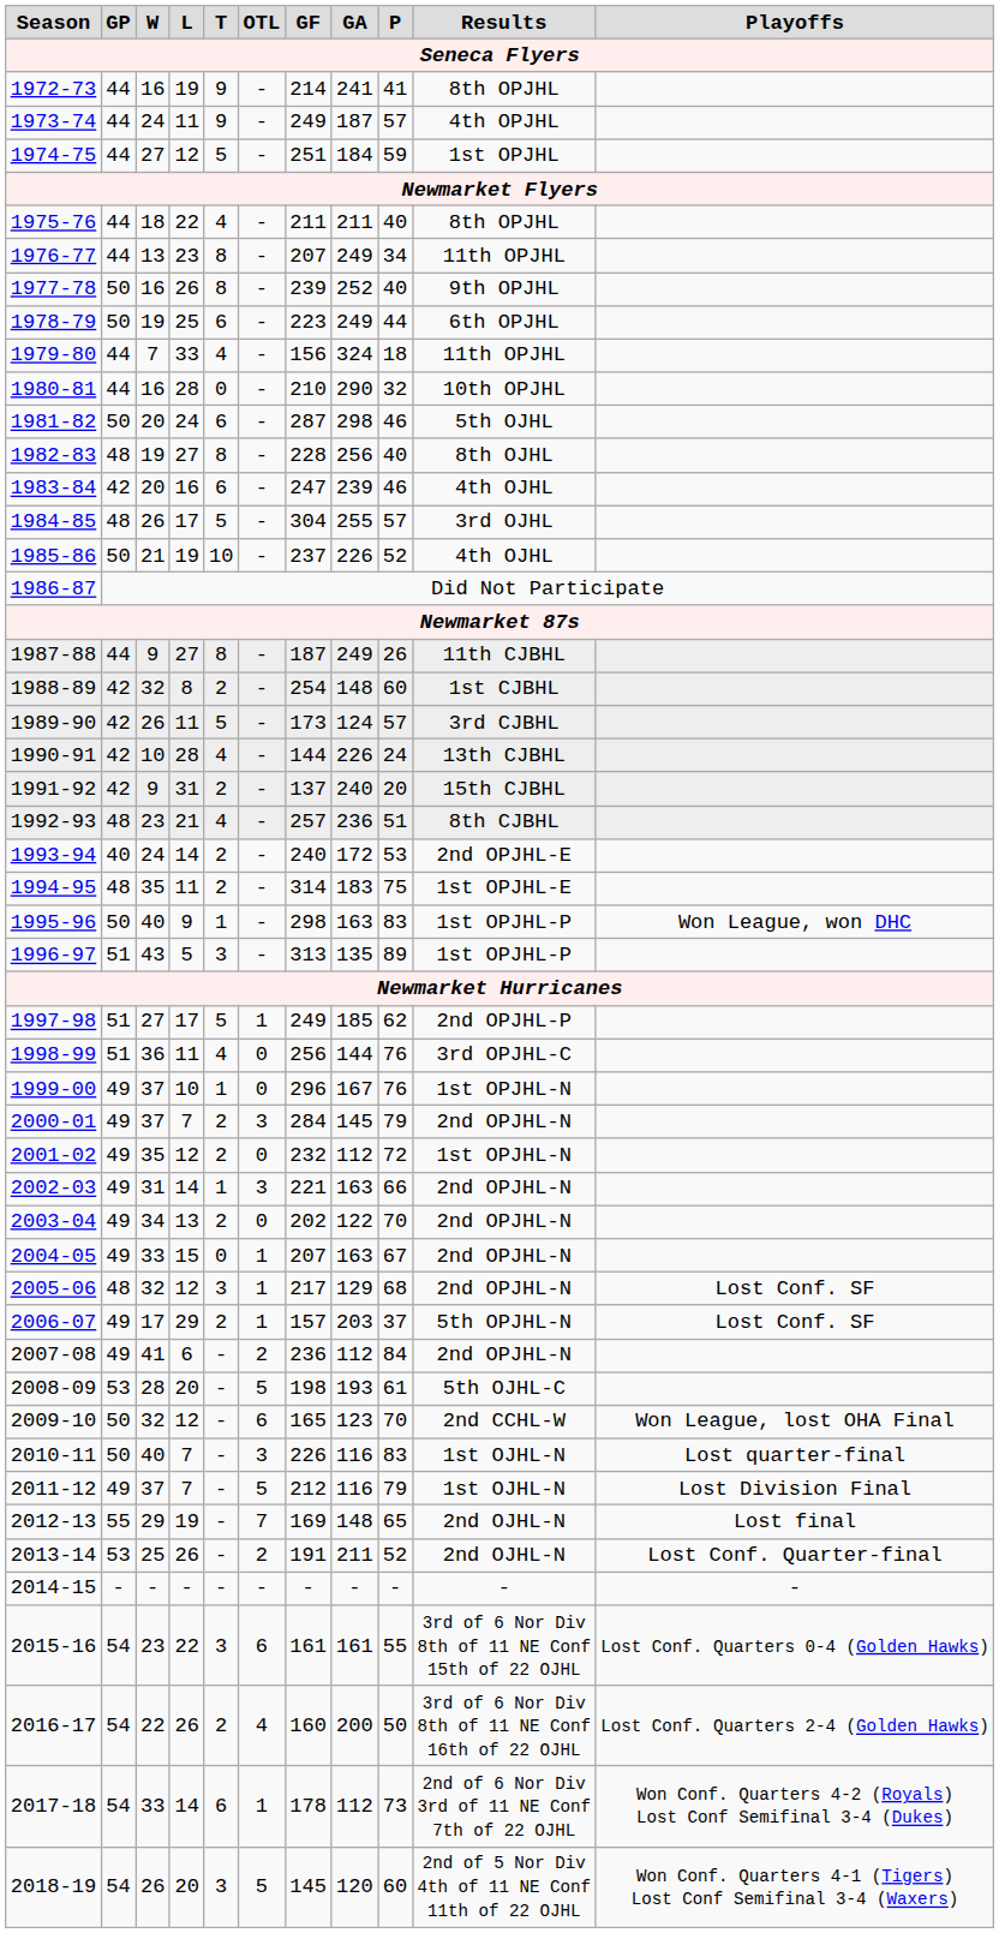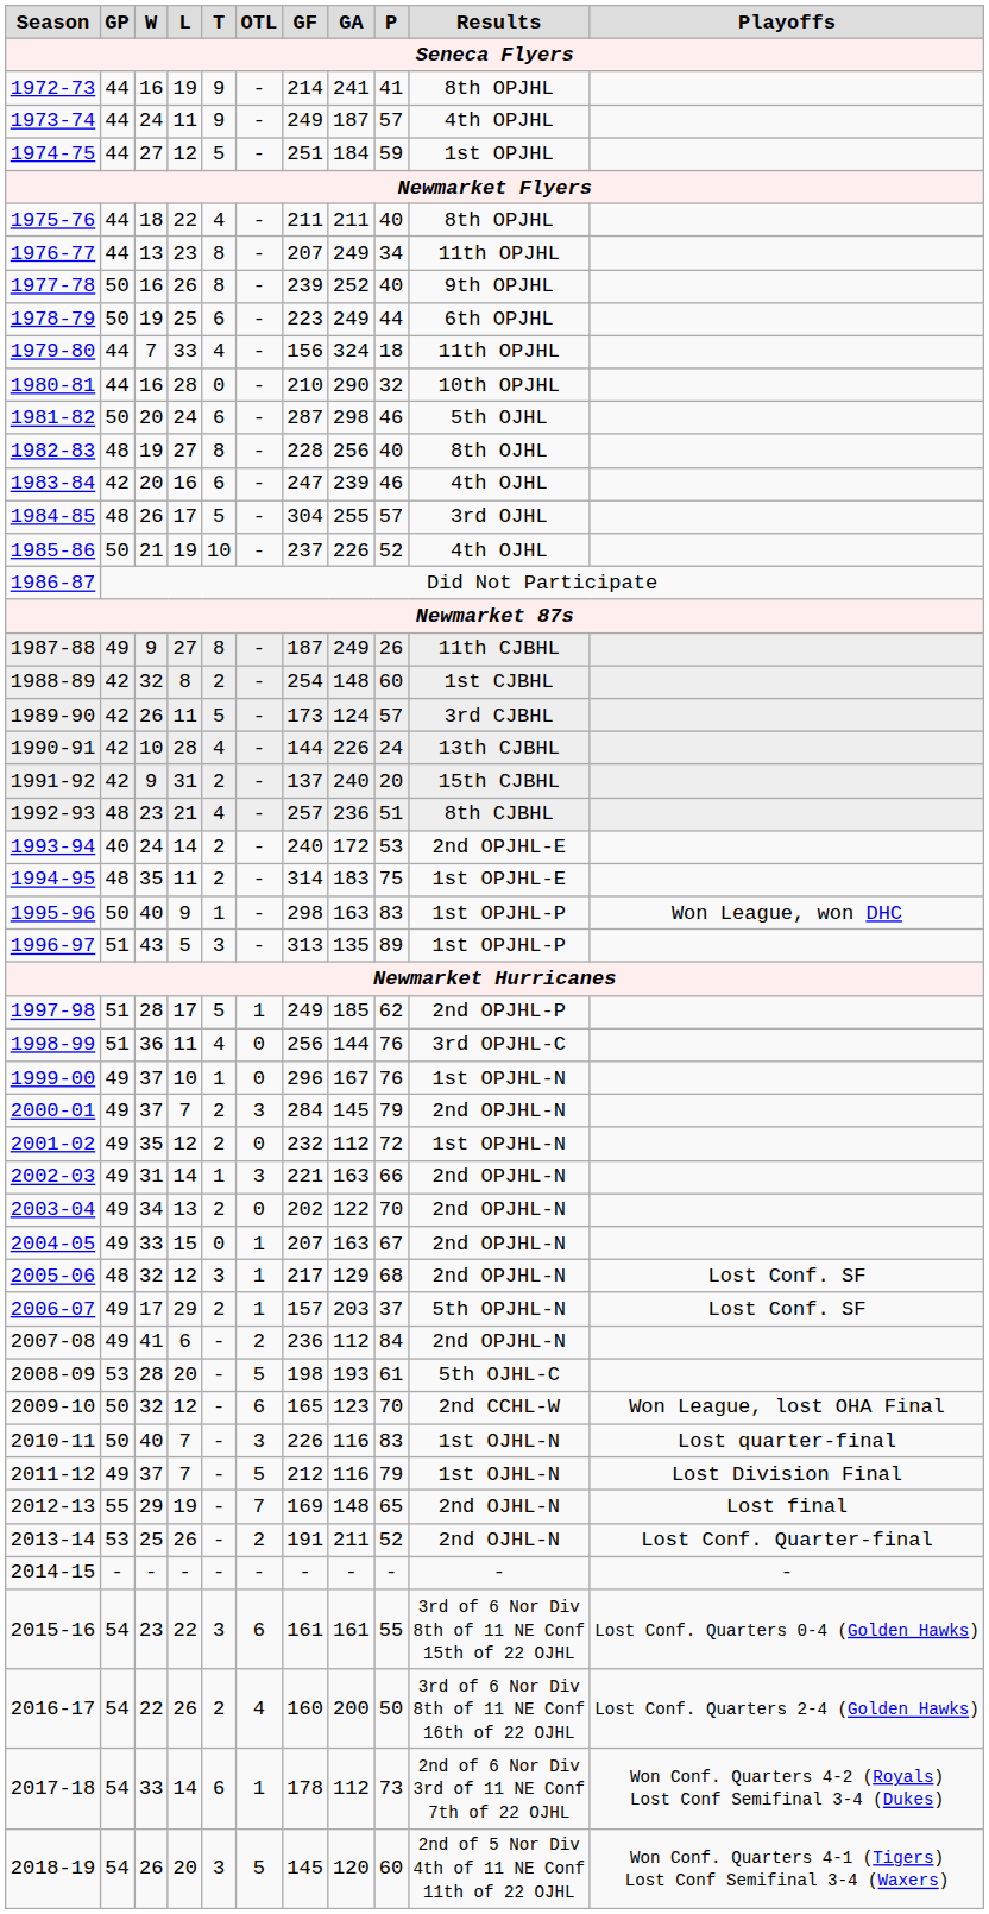1987-88 | GP: 44 -> 49
1997-98 | W: 27 -> 28
